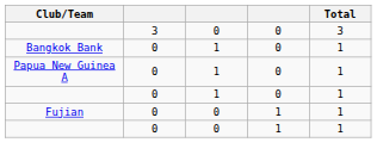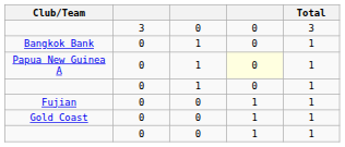Papua New Guinea A | column 4: no background -> lightyellow background
+ row: Gold Coast | 0 | 0 | 1 | 1
